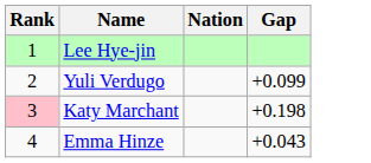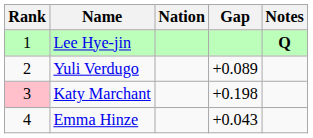+ column: Notes | Q
Yuli Verdugo | Gap: +0.099 -> +0.089
